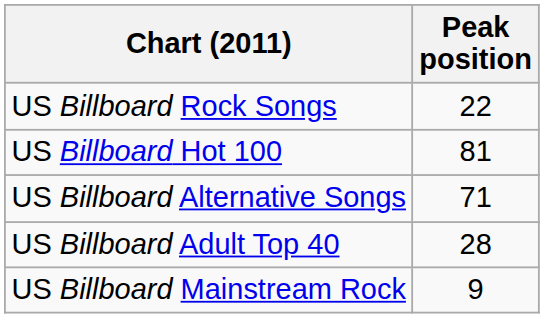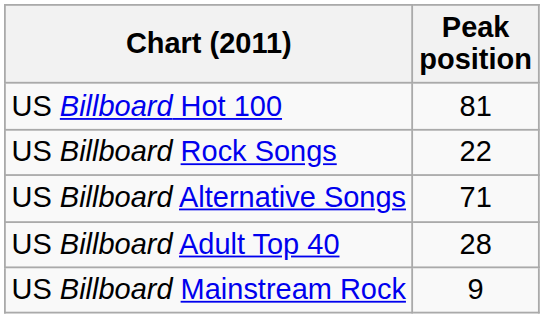rows swapped: US Billboard Hot 100 <-> US Billboard Rock Songs
